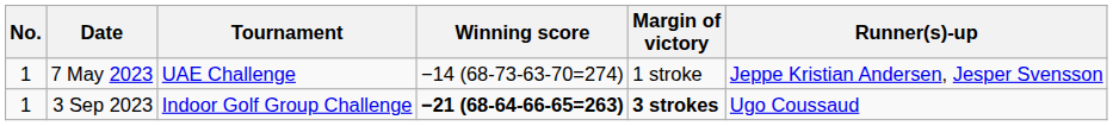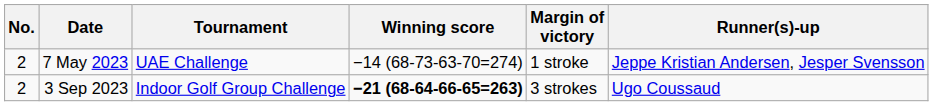7 May 2023 | No.: 1 -> 2
3 Sep 2023 | No.: 1 -> 2
3 Sep 2023 | Margin of victory: bold -> normal
